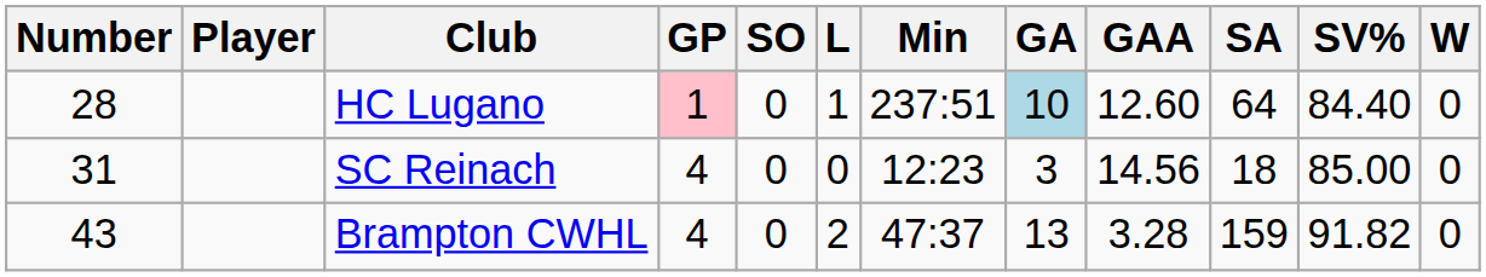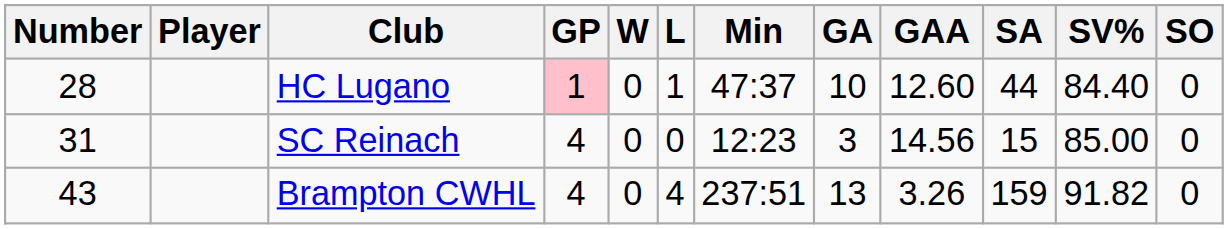columns swapped: W <-> SO
HC Lugano | Min: 237:51 -> 47:37
HC Lugano | GA: lightblue background -> no background
HC Lugano | SA: 64 -> 44
SC Reinach | SA: 18 -> 15
Brampton CWHL | L: 2 -> 4
Brampton CWHL | Min: 47:37 -> 237:51
Brampton CWHL | GAA: 3.28 -> 3.26
